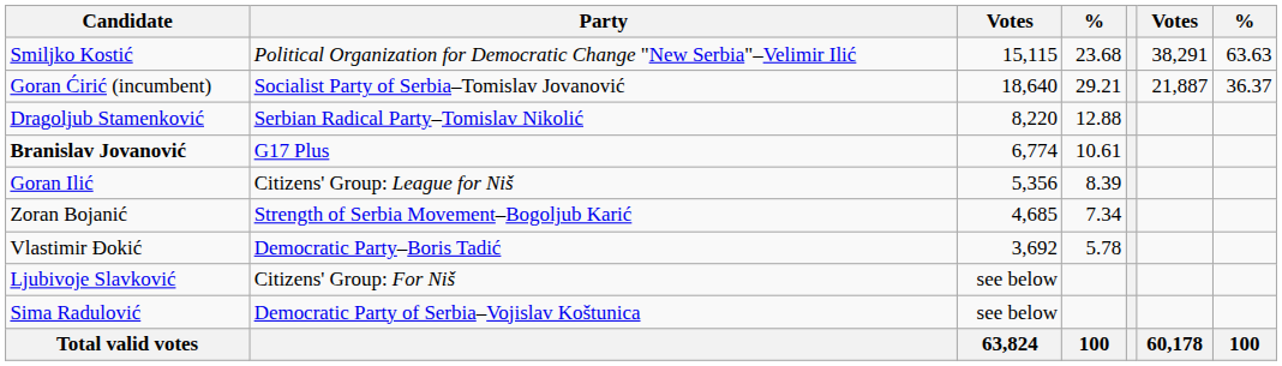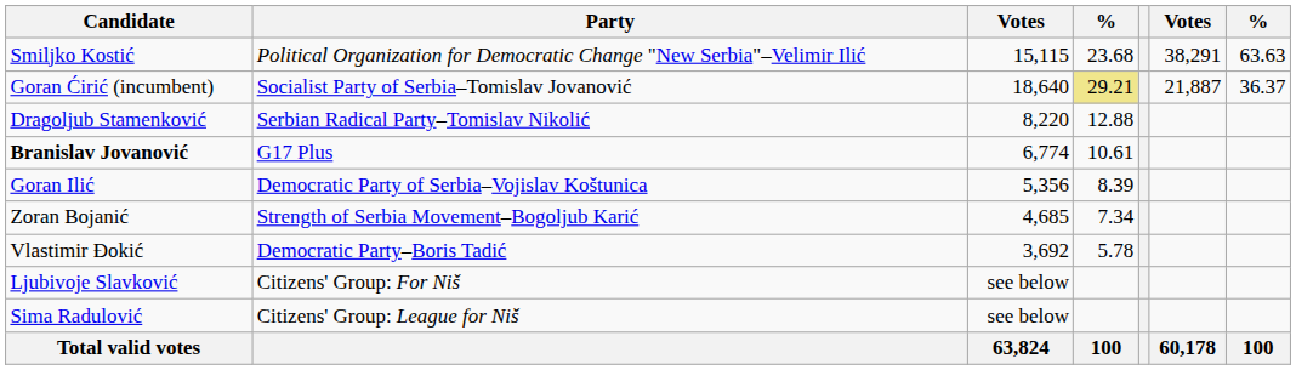Goran Ćirić (incumbent) | column 4: no background -> khaki background
Goran Ilić | Party: Citizens' Group: League for Niš -> Democratic Party of Serbia–Vojislav Koštunica
Sima Radulović | Party: Democratic Party of Serbia–Vojislav Koštunica -> Citizens' Group: League for Niš
